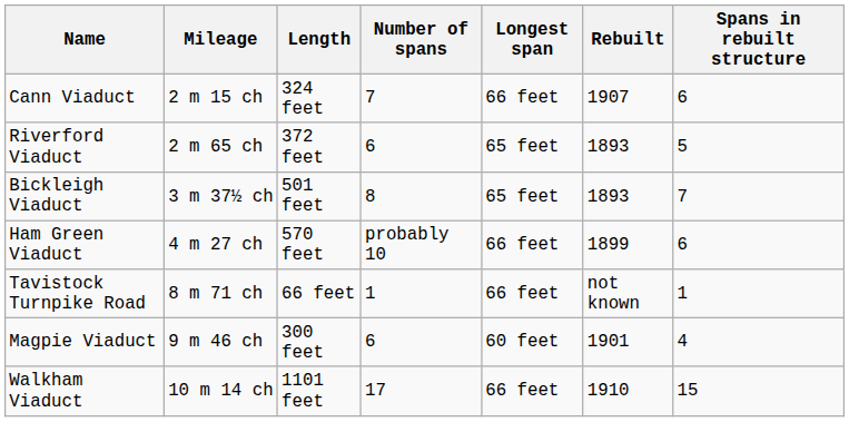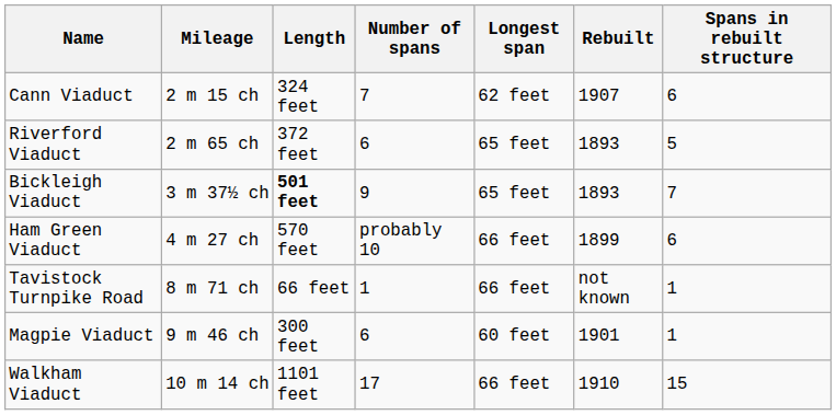Cann Viaduct | Longest span: 66 feet -> 62 feet
Bickleigh Viaduct | Length: normal -> bold
Bickleigh Viaduct | Number of spans: 8 -> 9
Magpie Viaduct | Spans in rebuilt structure: 4 -> 1
